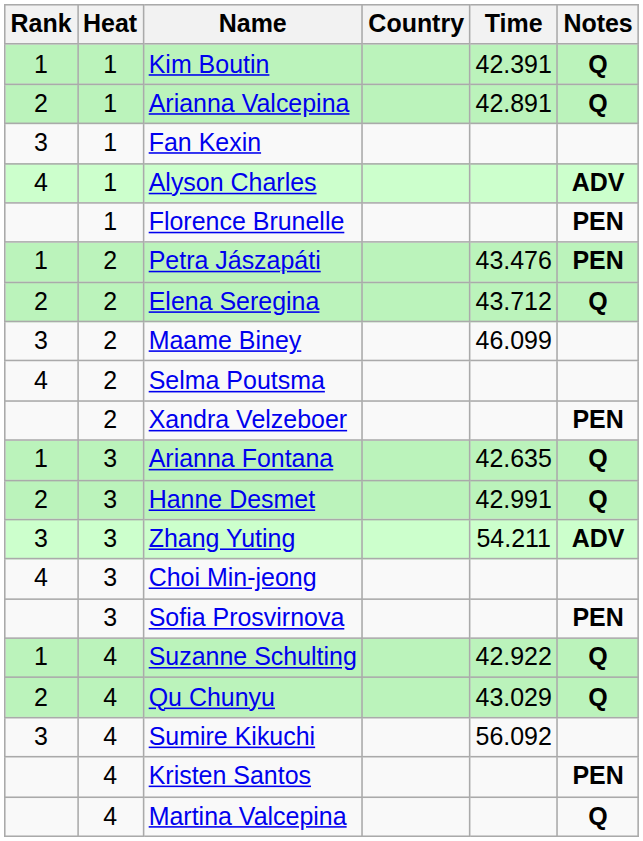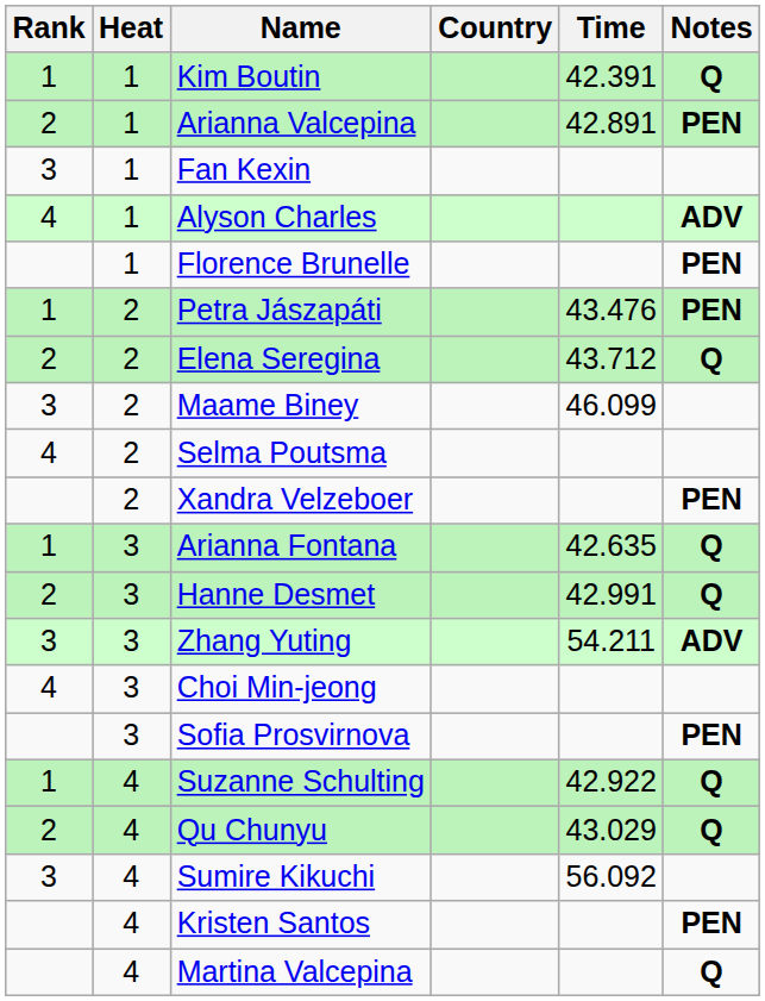Arianna Valcepina | Notes: Q -> PEN
